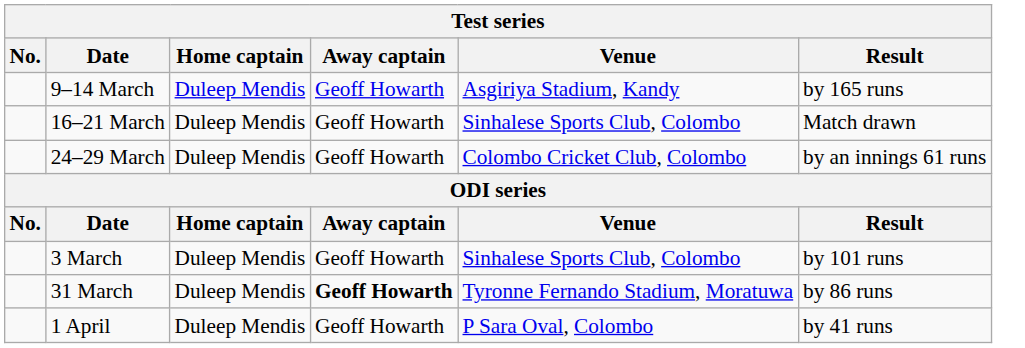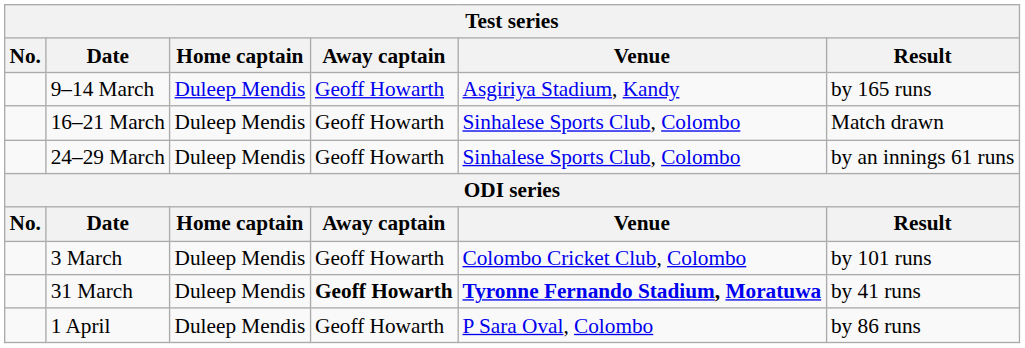24–29 March | Venue: Colombo Cricket Club, Colombo -> Sinhalese Sports Club, Colombo
3 March | Venue: Sinhalese Sports Club, Colombo -> Colombo Cricket Club, Colombo
31 March | Venue: normal -> bold
31 March | Result: by 86 runs -> by 41 runs
1 April | Result: by 41 runs -> by 86 runs
